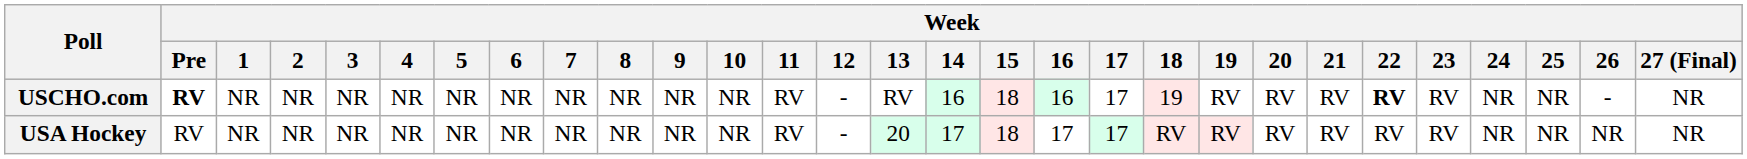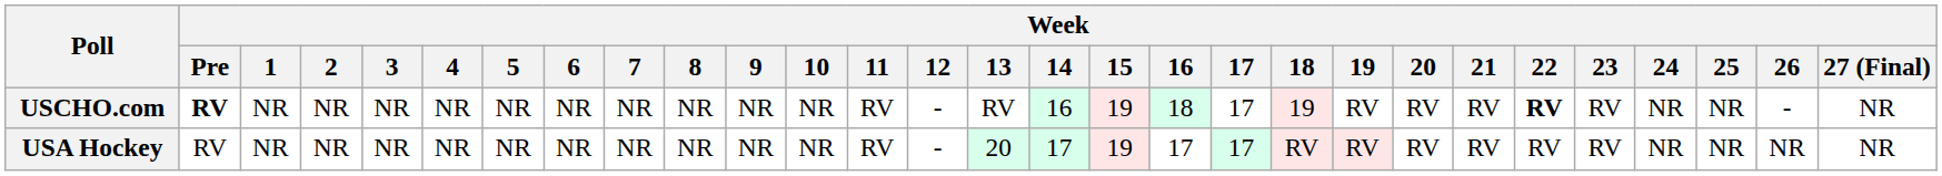USCHO.com | Week / 15: 18 -> 19
USCHO.com | Week / 16: 16 -> 18
USA Hockey | Week / 15: 18 -> 19
